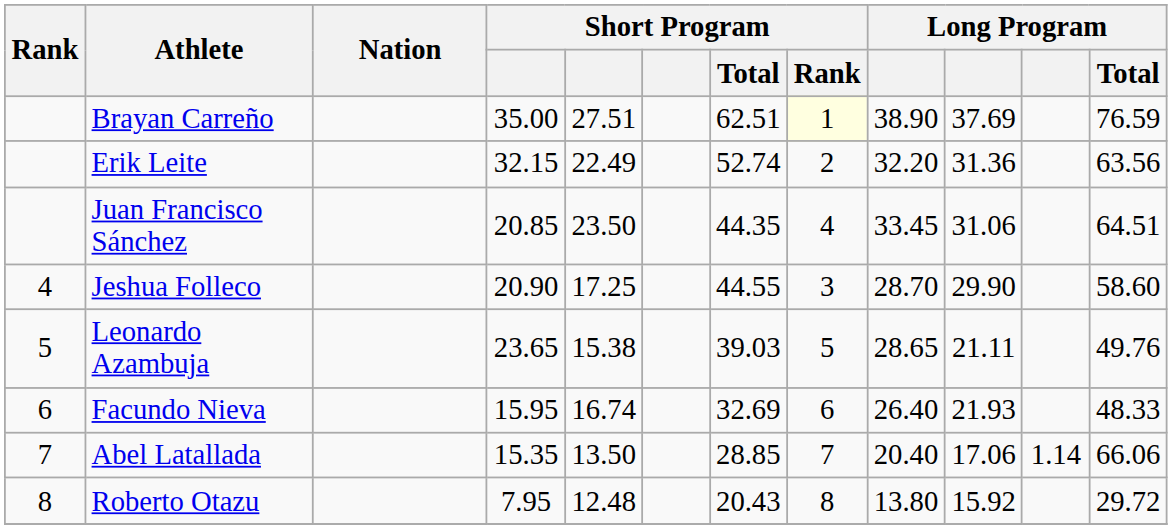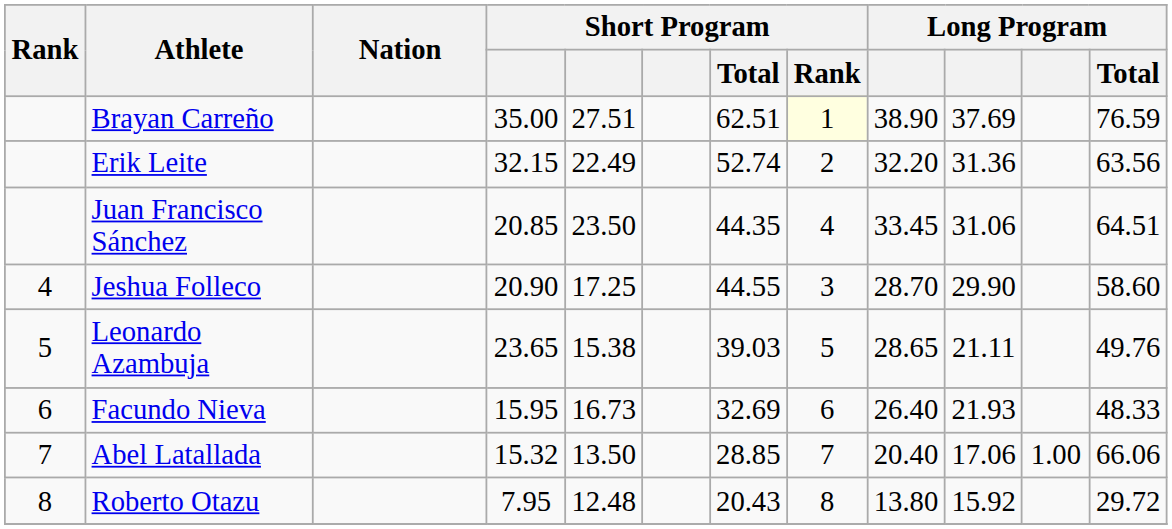Facundo Nieva | column 5: 16.74 -> 16.73
Abel Latallada | column 4: 15.35 -> 15.32
Abel Latallada | column 11: 1.14 -> 1.00
